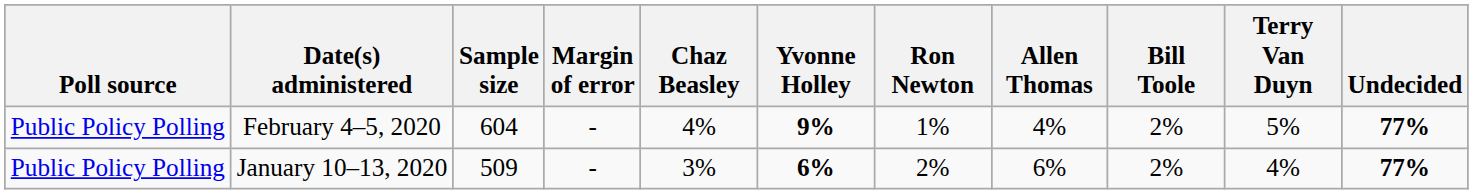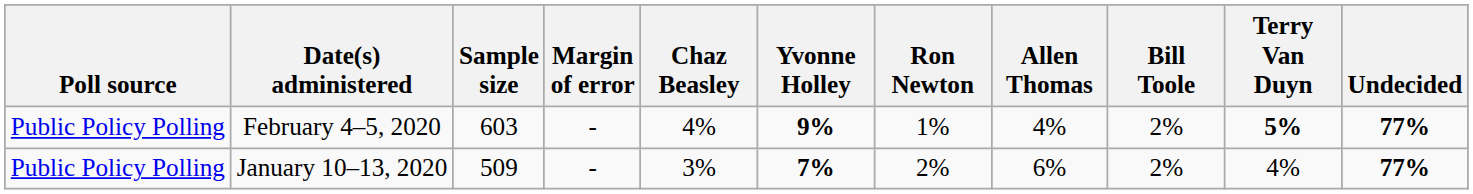February 4–5, 2020 | Sample size: 604 -> 603
February 4–5, 2020 | Terry Van Duyn: normal -> bold
January 10–13, 2020 | Yvonne Holley: 6% -> 7%
